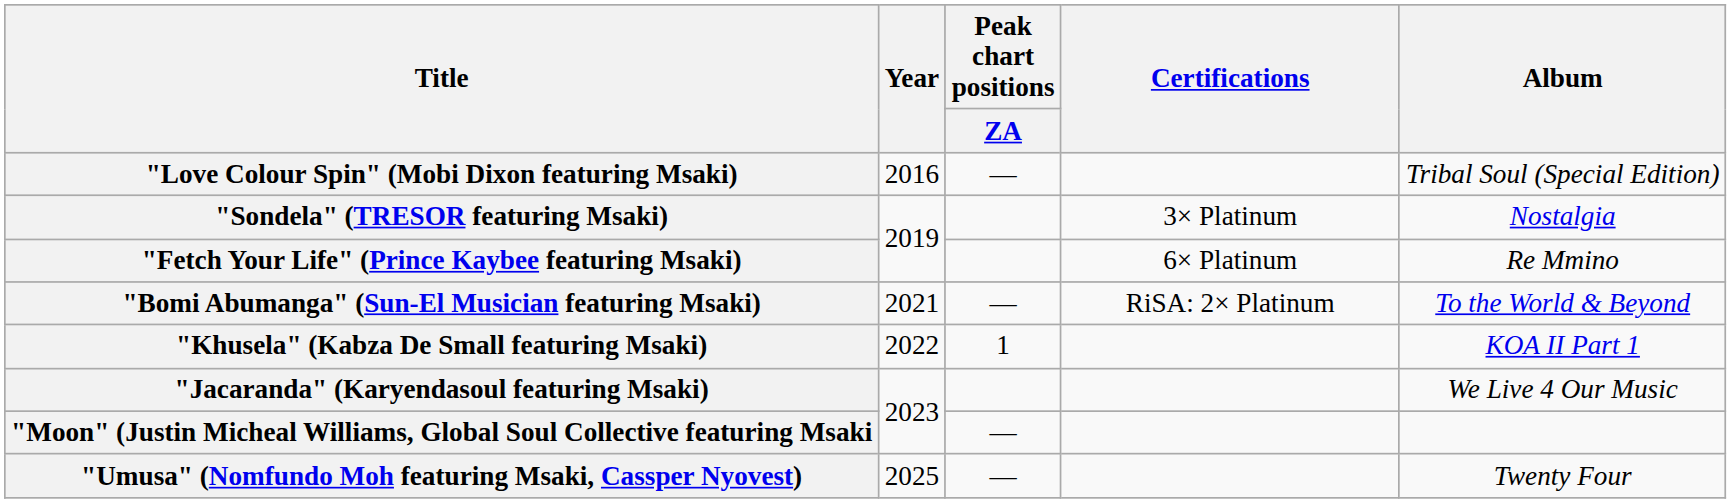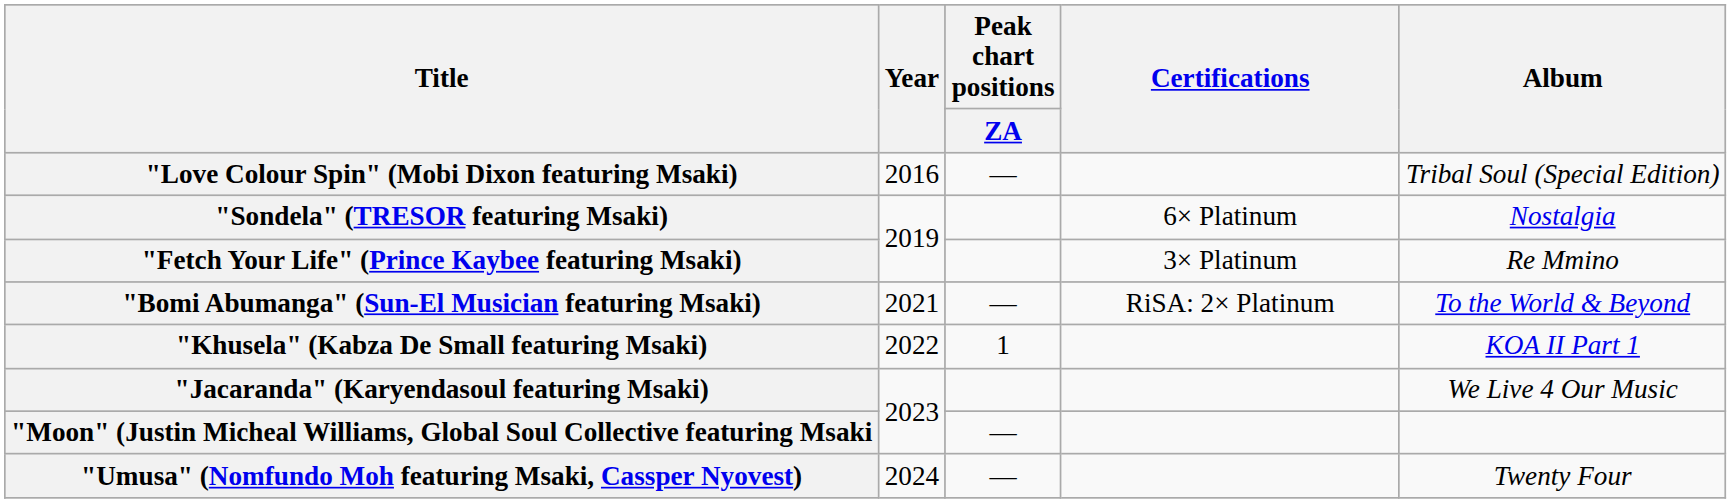"Sondela" (TRESOR featuring Msaki) | Certifications: 3× Platinum -> 6× Platinum
"Fetch Your Life" (Prince Kaybee featuring Msaki) | Certifications: 6× Platinum -> 3× Platinum
"Umusa" (Nomfundo Moh featuring Msaki, Cassper Nyovest) | Year: 2025 -> 2024
